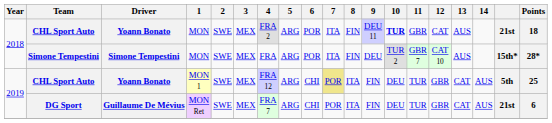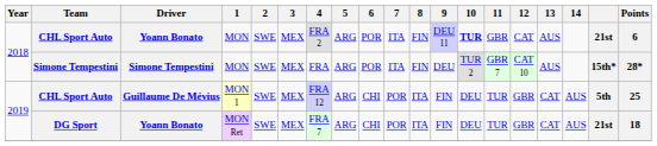CHL Sport Auto / MON | Points: 18 -> 6
CHL Sport Auto / MON 1 | Driver: Yoann Bonato -> Guillaume De Mévius
CHL Sport Auto / MON 1 | 7: khaki background -> no background
DG Sport | Driver: Guillaume De Mévius -> Yoann Bonato
DG Sport | Points: 6 -> 18
